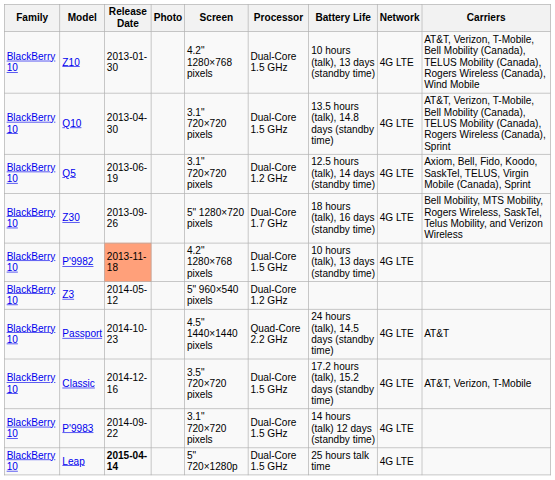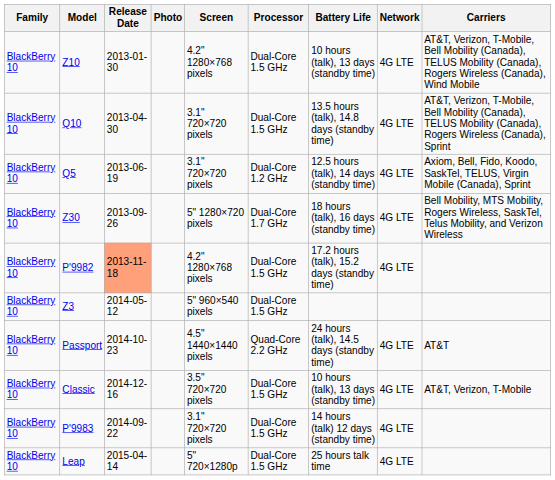P'9982 | Battery Life: 10 hours (talk), 13 days (standby time) -> 17.2 hours (talk), 15.2 days (standby time)
Z3 | Processor: Dual-Core 1.2 GHz -> Dual-Core 1.5 GHz
Classic | Battery Life: 17.2 hours (talk), 15.2 days (standby time) -> 10 hours (talk), 13 days (standby time)
Leap | Release Date: bold -> normal
